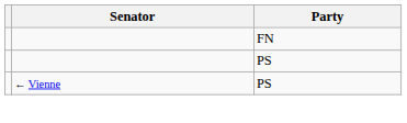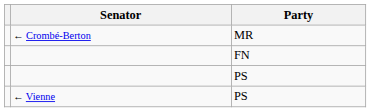+ row: ← Crombé-Berton | MR
